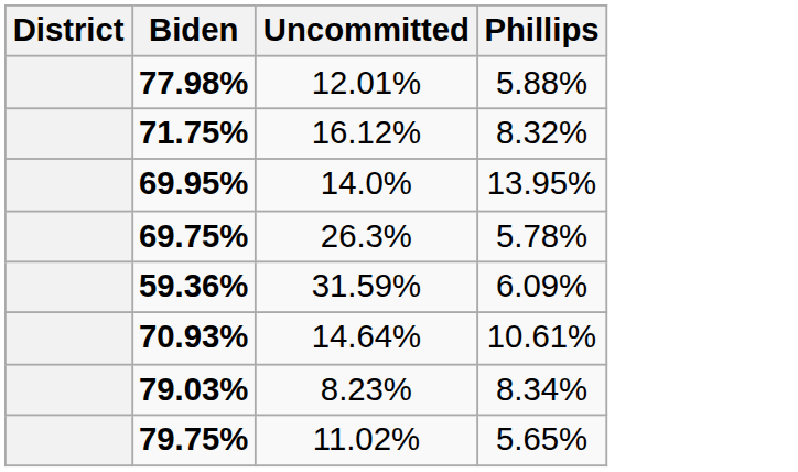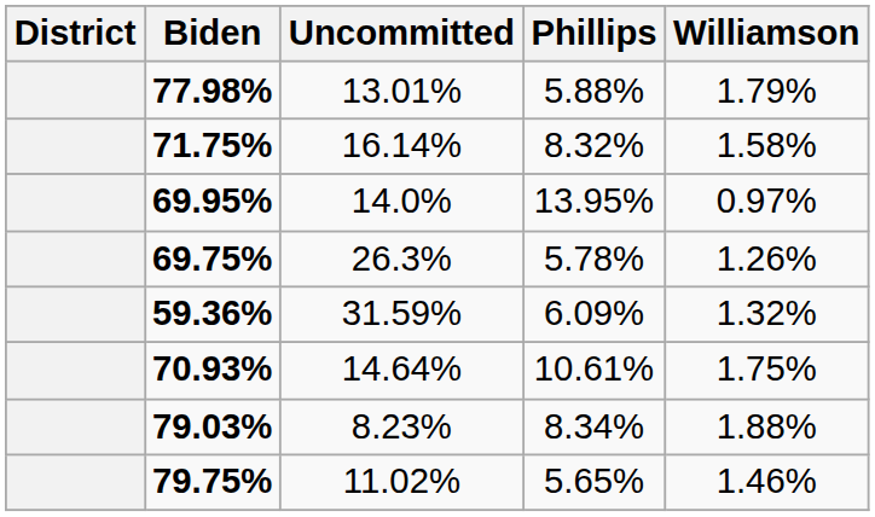+ column: Williamson | 1.79% | 1.58% | 0.97% | 1.26% | 1.32% | 1.75% | 1.88% | 1.46%
77.98% | Uncommitted: 12.01% -> 13.01%
71.75% | Uncommitted: 16.12% -> 16.14%
